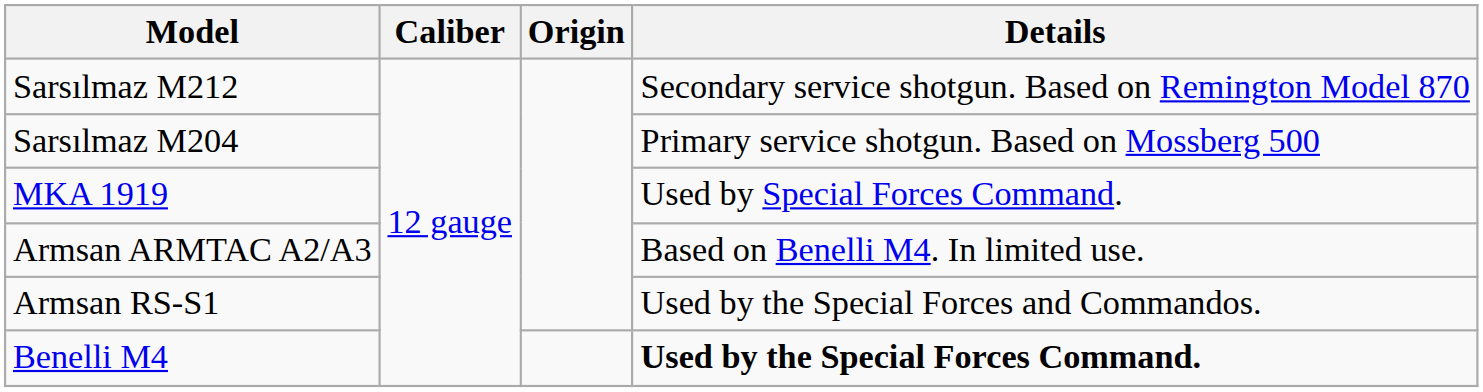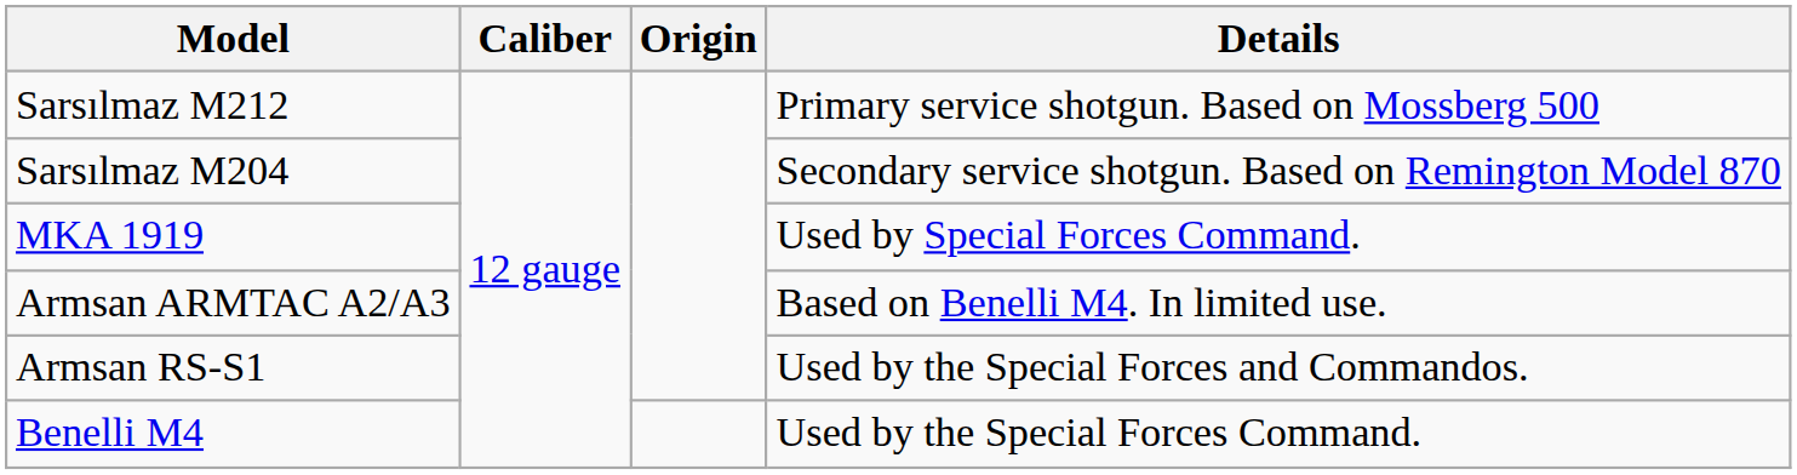Sarsılmaz M212 | Details: Secondary service shotgun. Based on Remington Model 870 -> Primary service shotgun. Based on Mossberg 500
Sarsılmaz M204 | Details: Primary service shotgun. Based on Mossberg 500 -> Secondary service shotgun. Based on Remington Model 870
Benelli M4 | Details: bold -> normal
